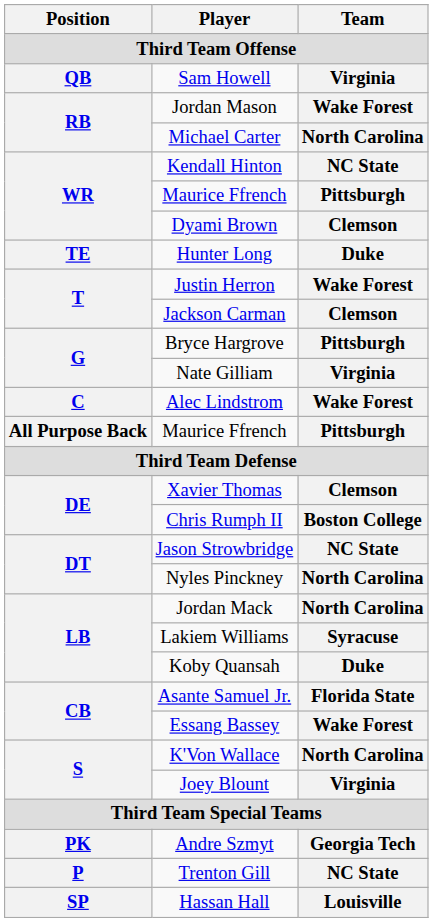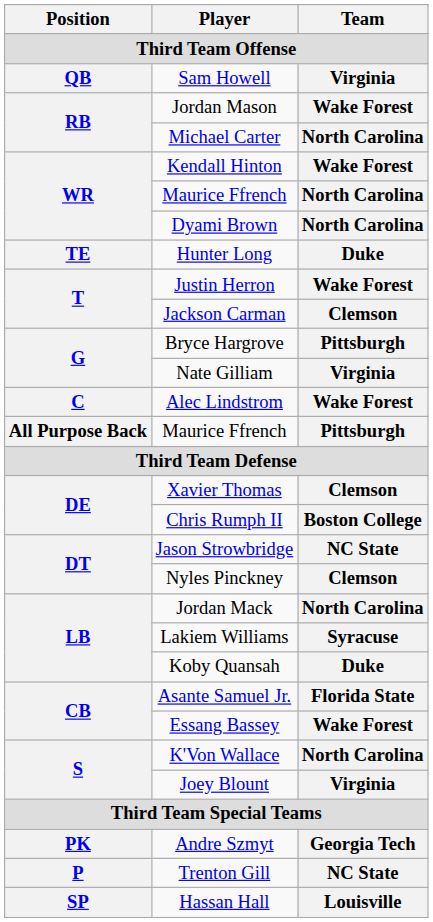Kendall Hinton | Team: NC State -> Wake Forest
WR / Maurice Ffrench | Team: Pittsburgh -> North Carolina
Dyami Brown | Team: Clemson -> North Carolina
Nyles Pinckney | Team: North Carolina -> Clemson
